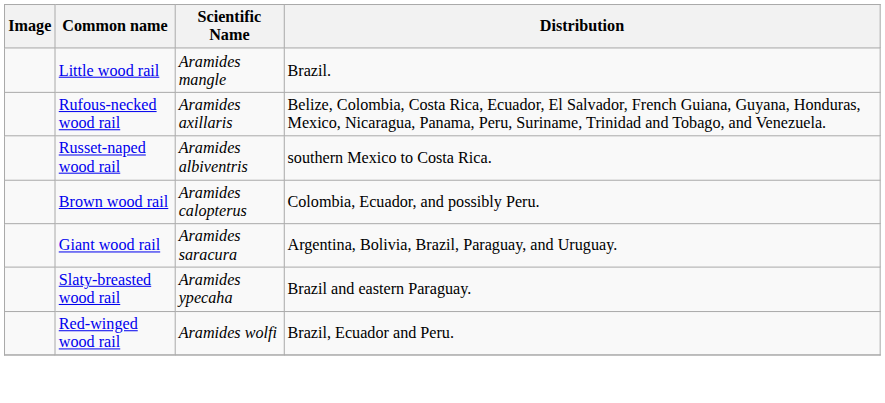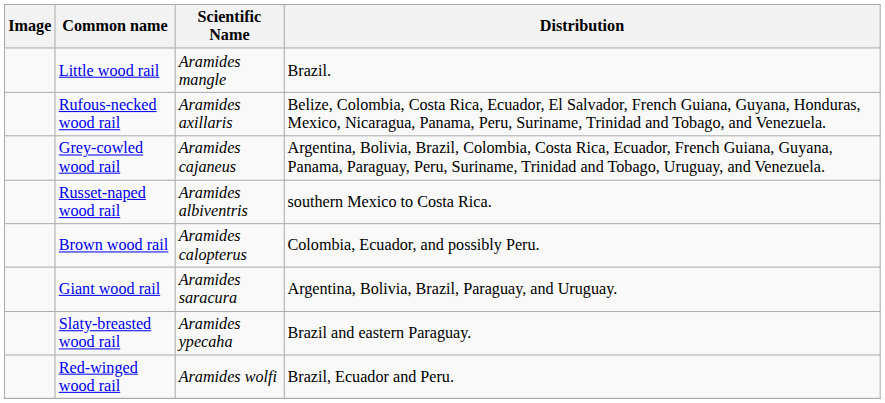+ row: Grey-cowled wood rail | Aramides cajaneus | Argentina, Bolivia, Brazil, Colombia, Costa Rica, Ecuador, French Guiana, Guyana, Panama, Paraguay, Peru, Suriname, Trinidad and Tobago, Uruguay, and Venezuela.
